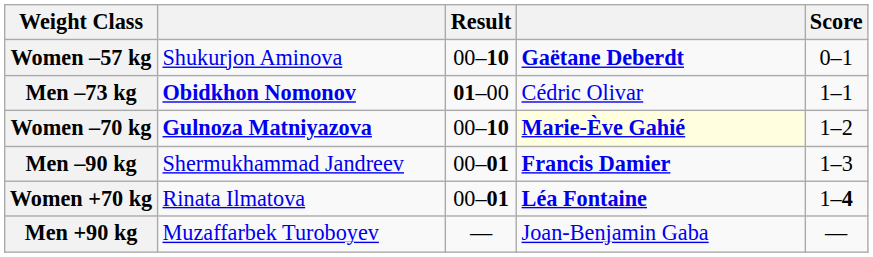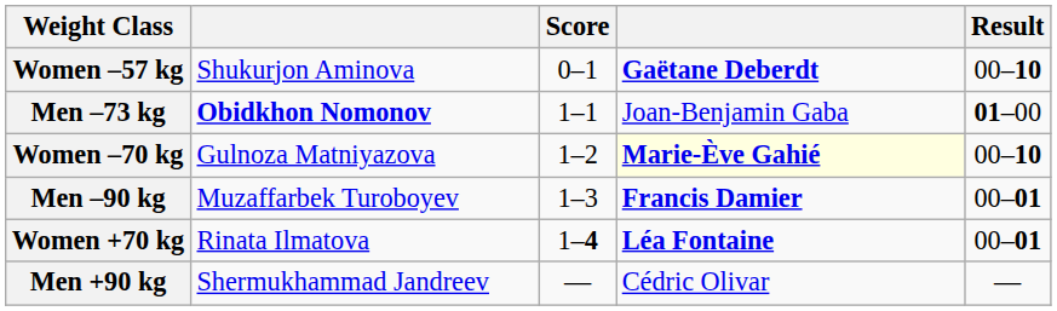columns swapped: Result <-> Score
Men –73 kg | column 4: Cédric Olivar -> Joan-Benjamin Gaba
Women –70 kg | column 2: bold -> normal
Men –90 kg | column 2: Shermukhammad Jandreev -> Muzaffarbek Turoboyev
Men +90 kg | column 2: Muzaffarbek Turoboyev -> Shermukhammad Jandreev
Men +90 kg | column 4: Joan-Benjamin Gaba -> Cédric Olivar
